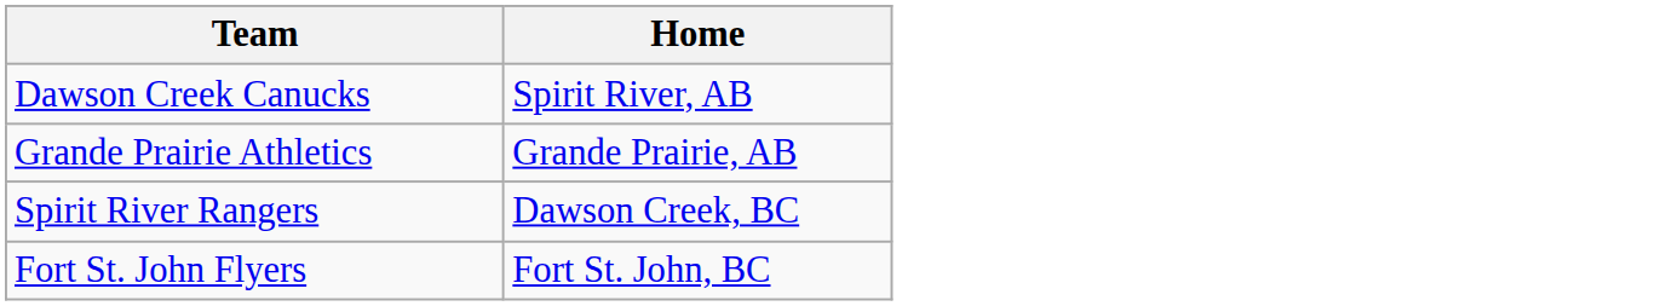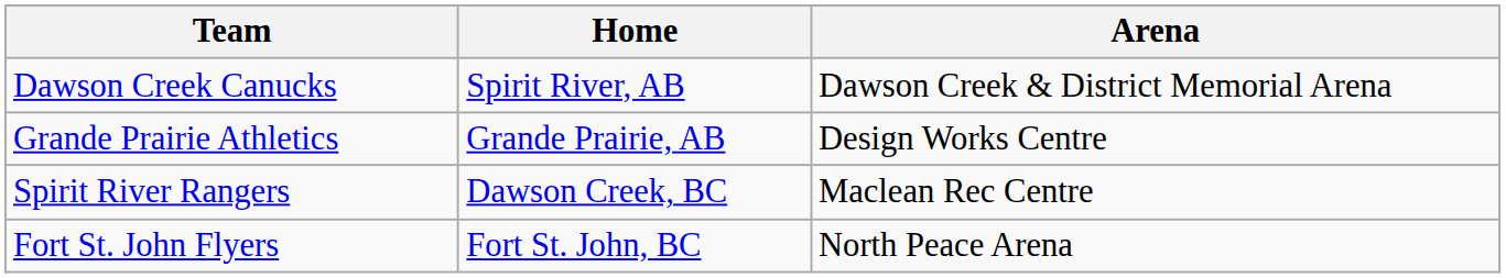+ column: Arena | Dawson Creek & District Memorial Arena | Design Works Centre | Maclean Rec Centre | North Peace Arena
